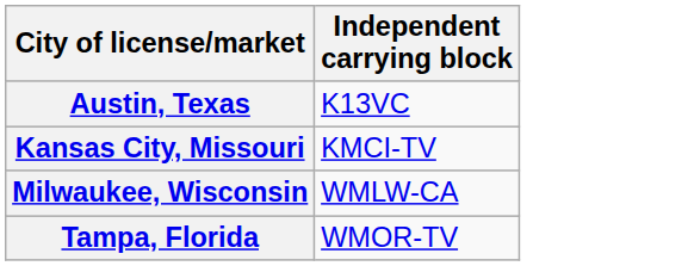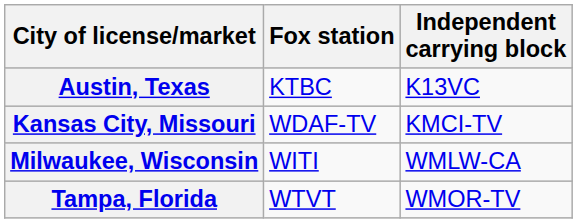+ column: Fox station | KTBC | WDAF-TV | WITI | WTVT
